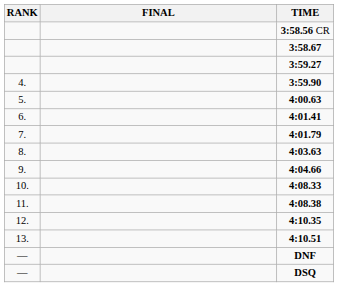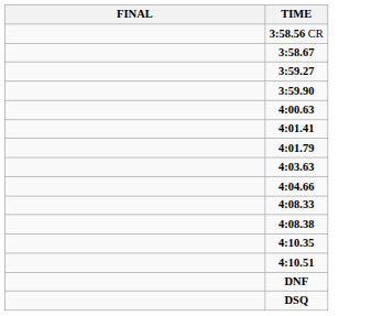- column: RANK | 4. | 5. | 6. | 7. | 8. | 9. | 10. | 11. | 12. | 13. | — | —
